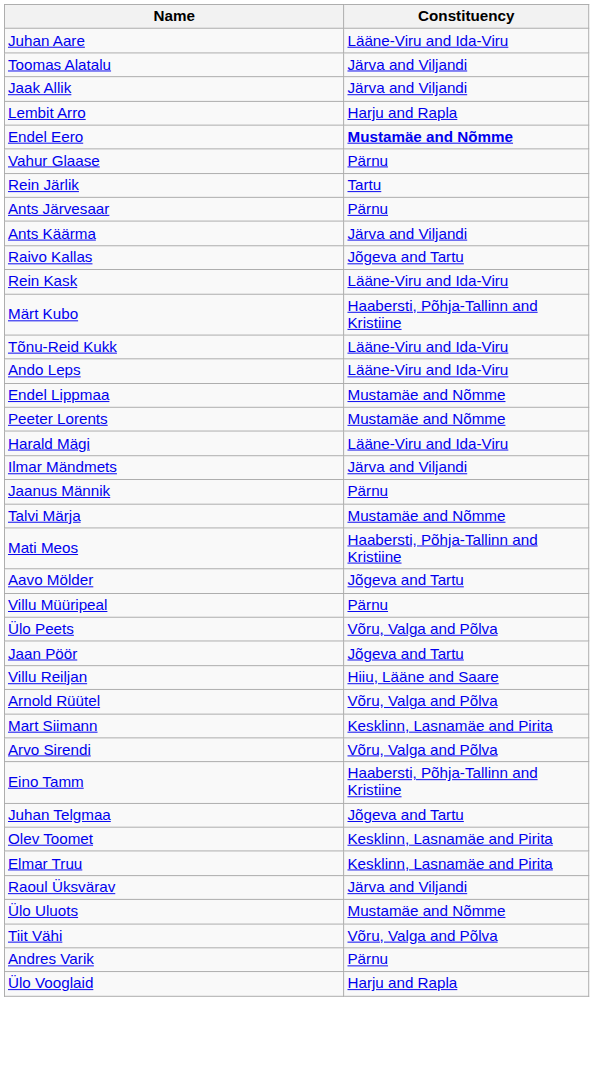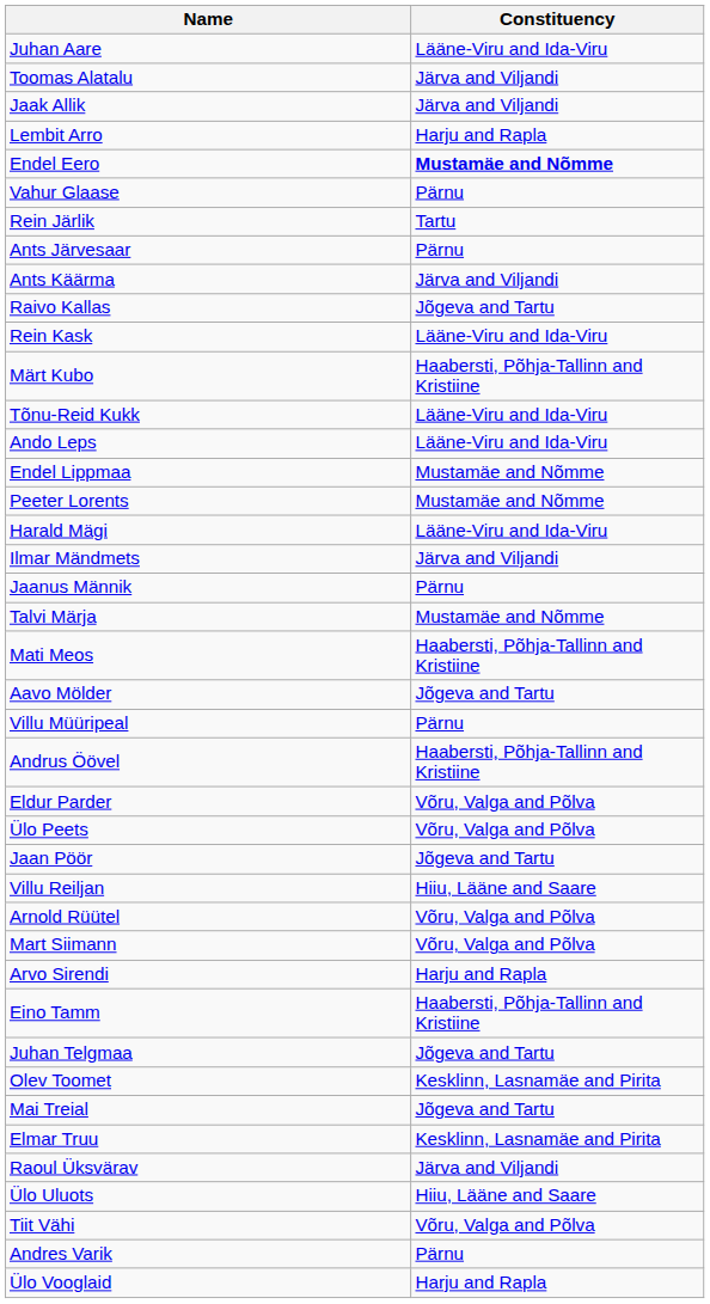+ row: Andrus Öövel | Haabersti, Põhja-Tallinn and Kristiine
+ row: Eldur Parder | Võru, Valga and Põlva
Mart Siimann | Constituency: Kesklinn, Lasnamäe and Pirita -> Võru, Valga and Põlva
Arvo Sirendi | Constituency: Võru, Valga and Põlva -> Harju and Rapla
+ row: Mai Treial | Jõgeva and Tartu
Ülo Uluots | Constituency: Mustamäe and Nõmme -> Hiiu, Lääne and Saare
